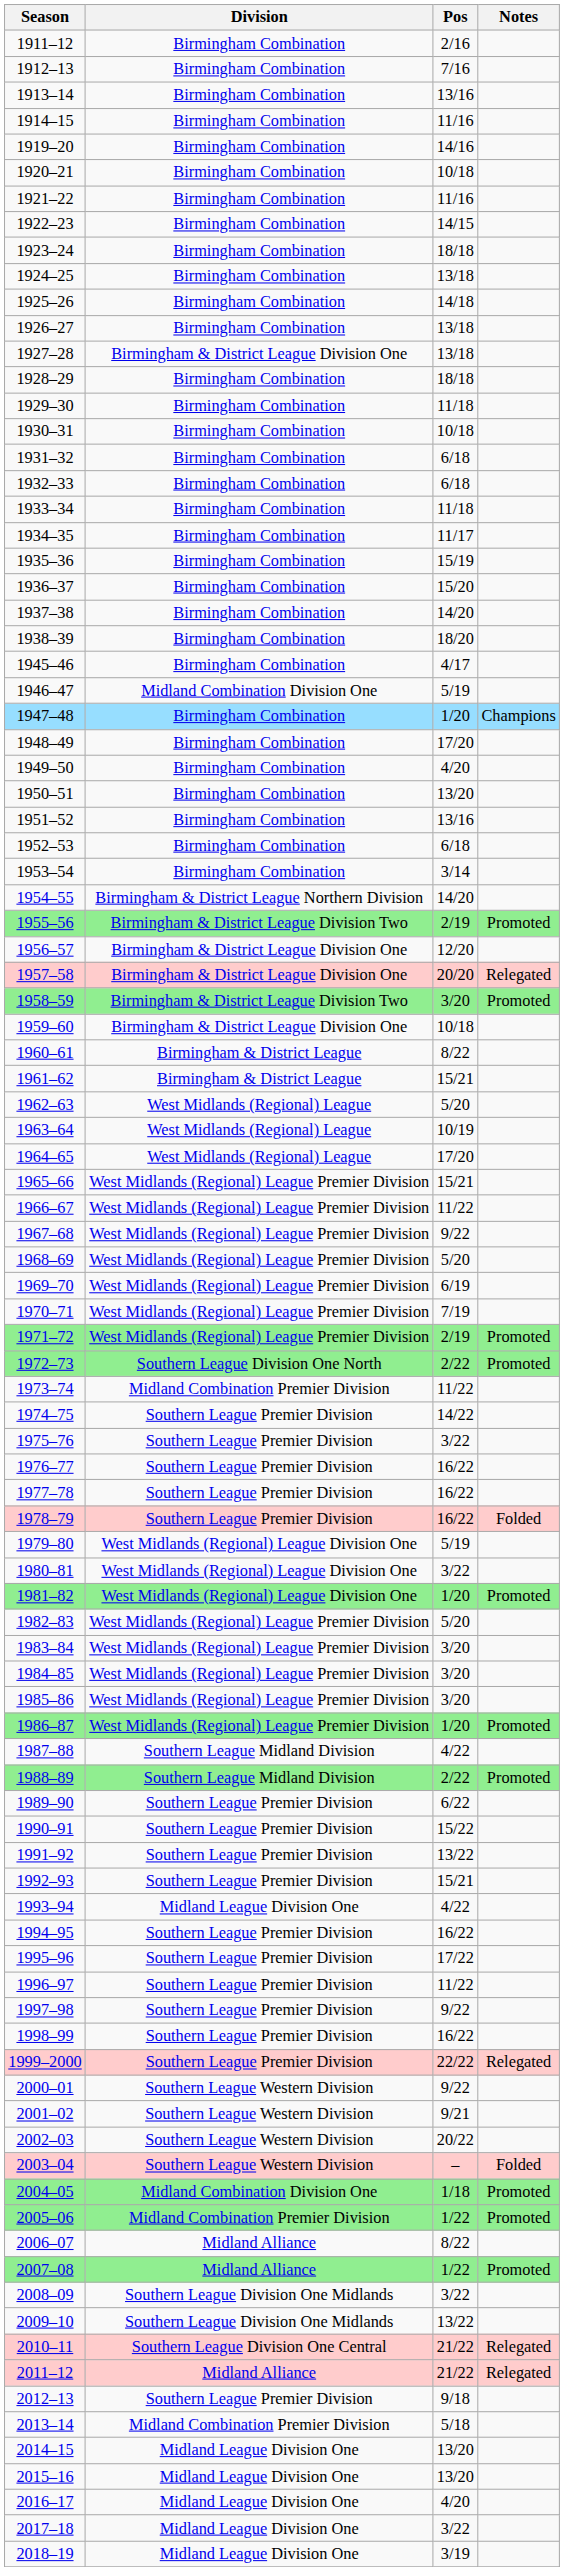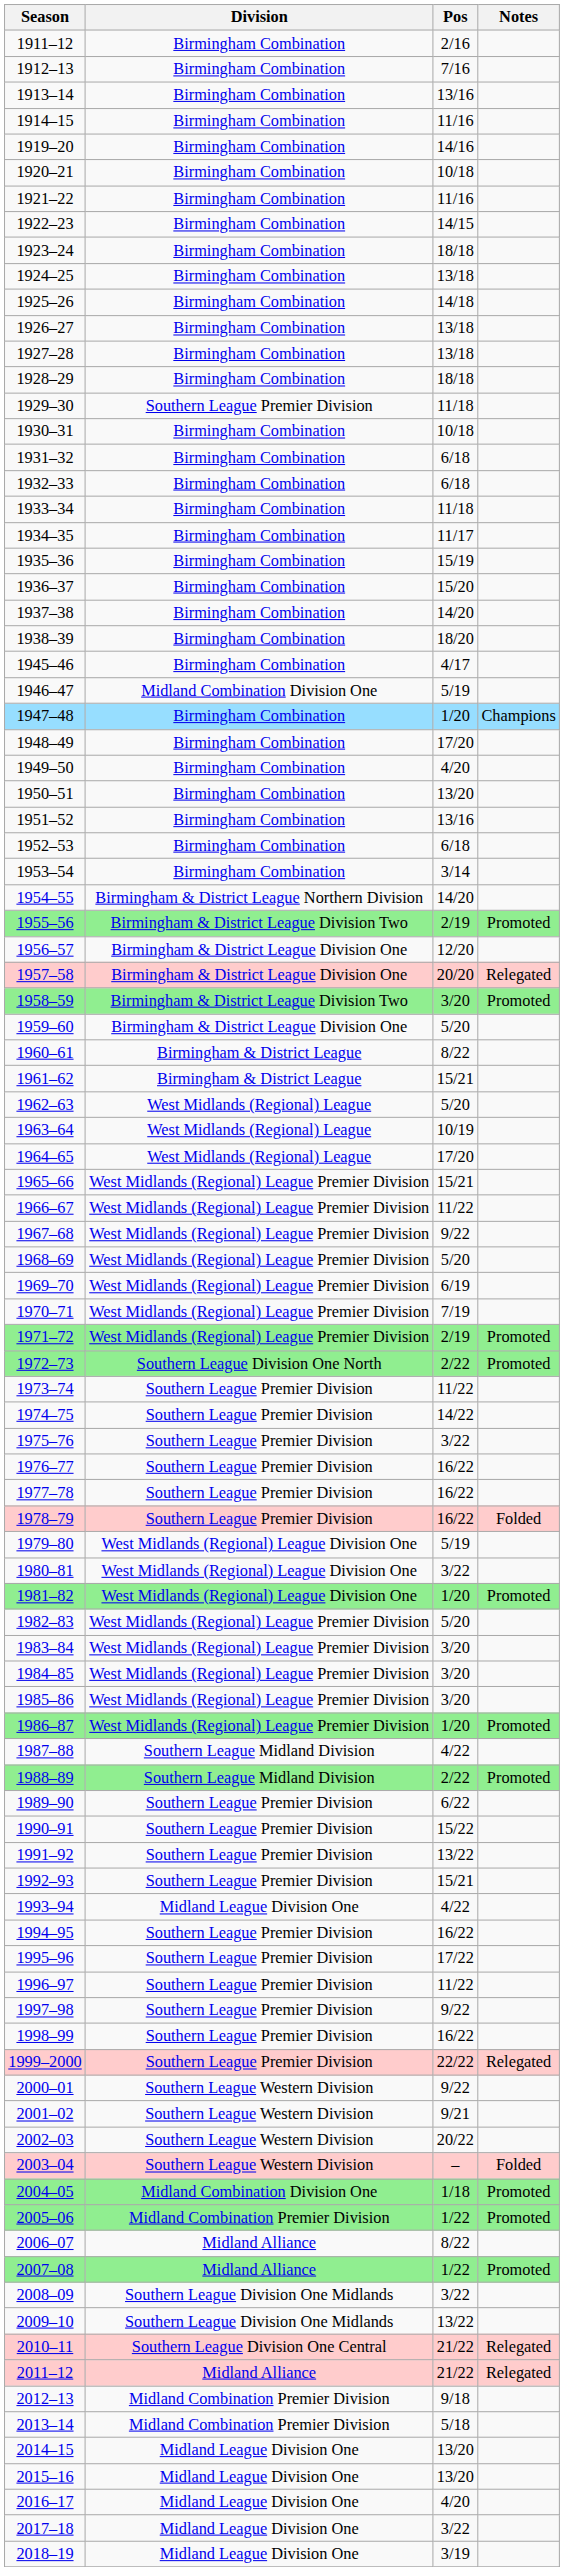1927–28 | Division: Birmingham & District League Division One -> Birmingham Combination
1929–30 | Division: Birmingham Combination -> Southern League Premier Division
1959–60 | Pos: 10/18 -> 5/20
1973–74 | Division: Midland Combination Premier Division -> Southern League Premier Division
2012–13 | Division: Southern League Premier Division -> Midland Combination Premier Division
